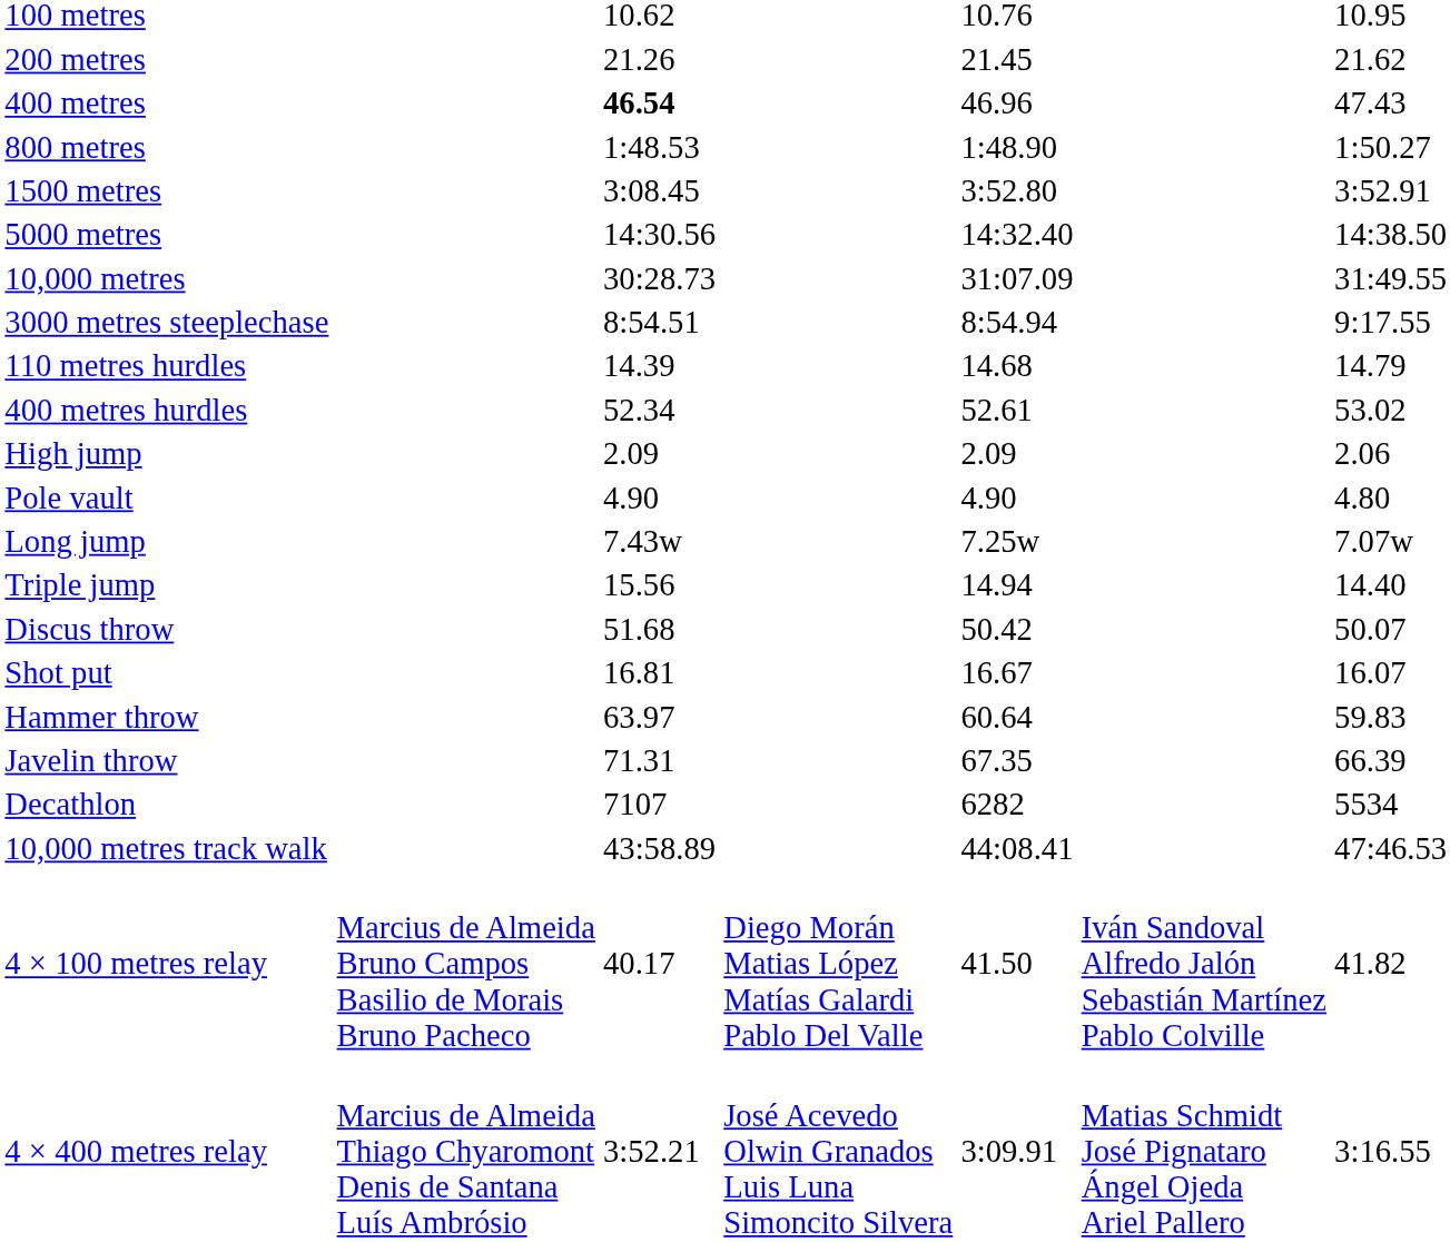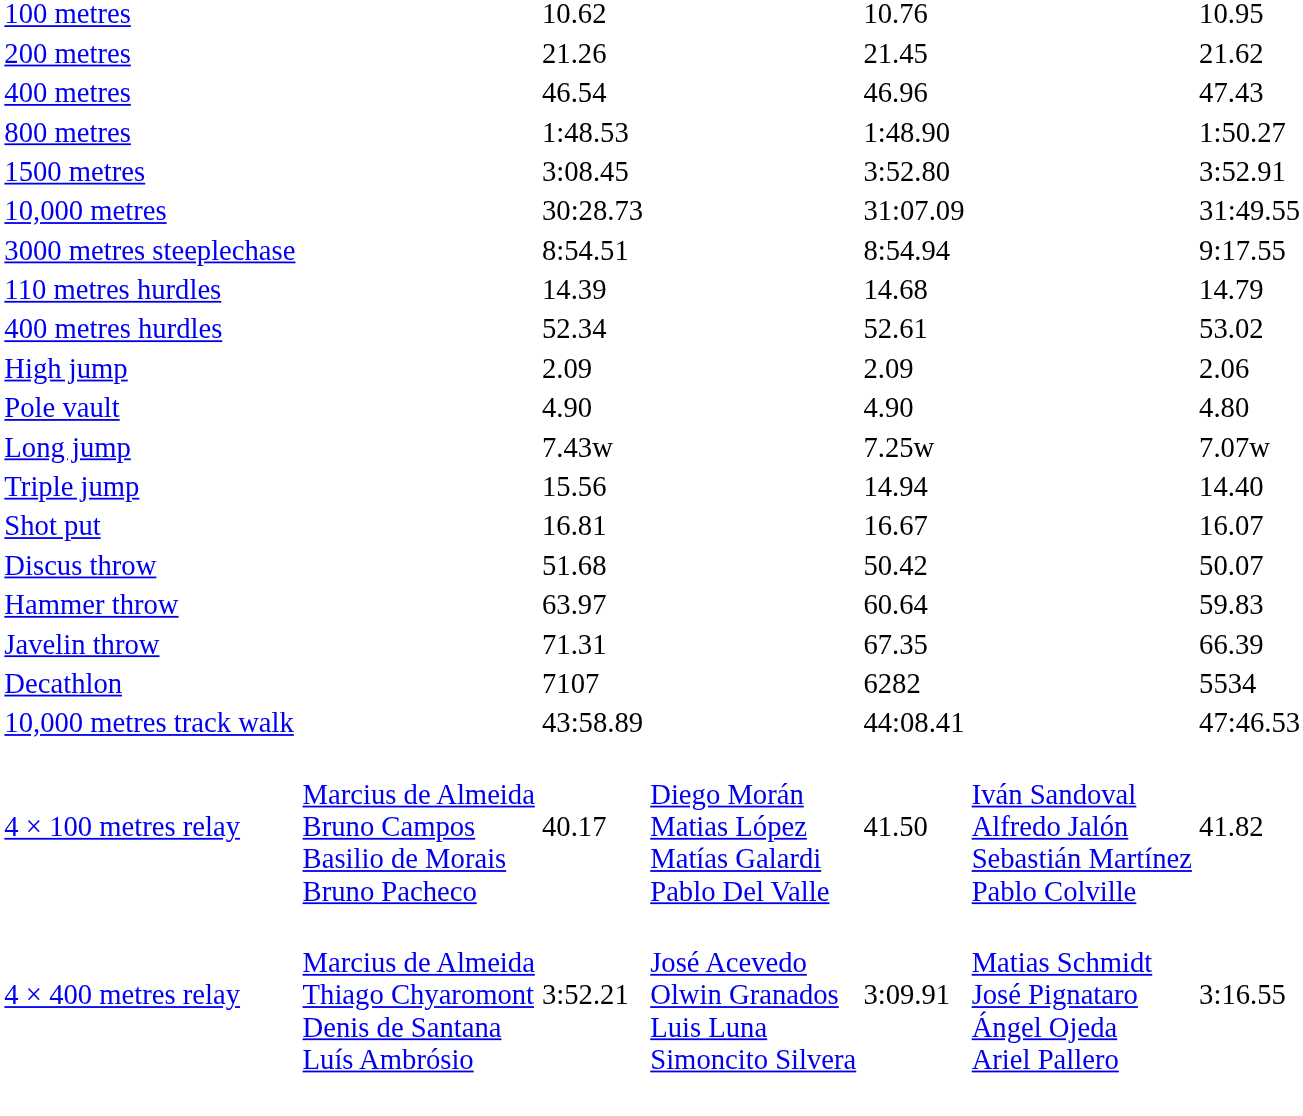400 metres | column 3: bold -> normal
- row: 5000 metres | 14:30.56 | 14:32.40 | 14:38.50
rows swapped: Shot put <-> Discus throw
